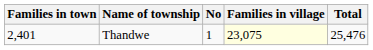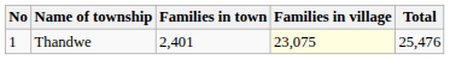columns swapped: No <-> Families in town
